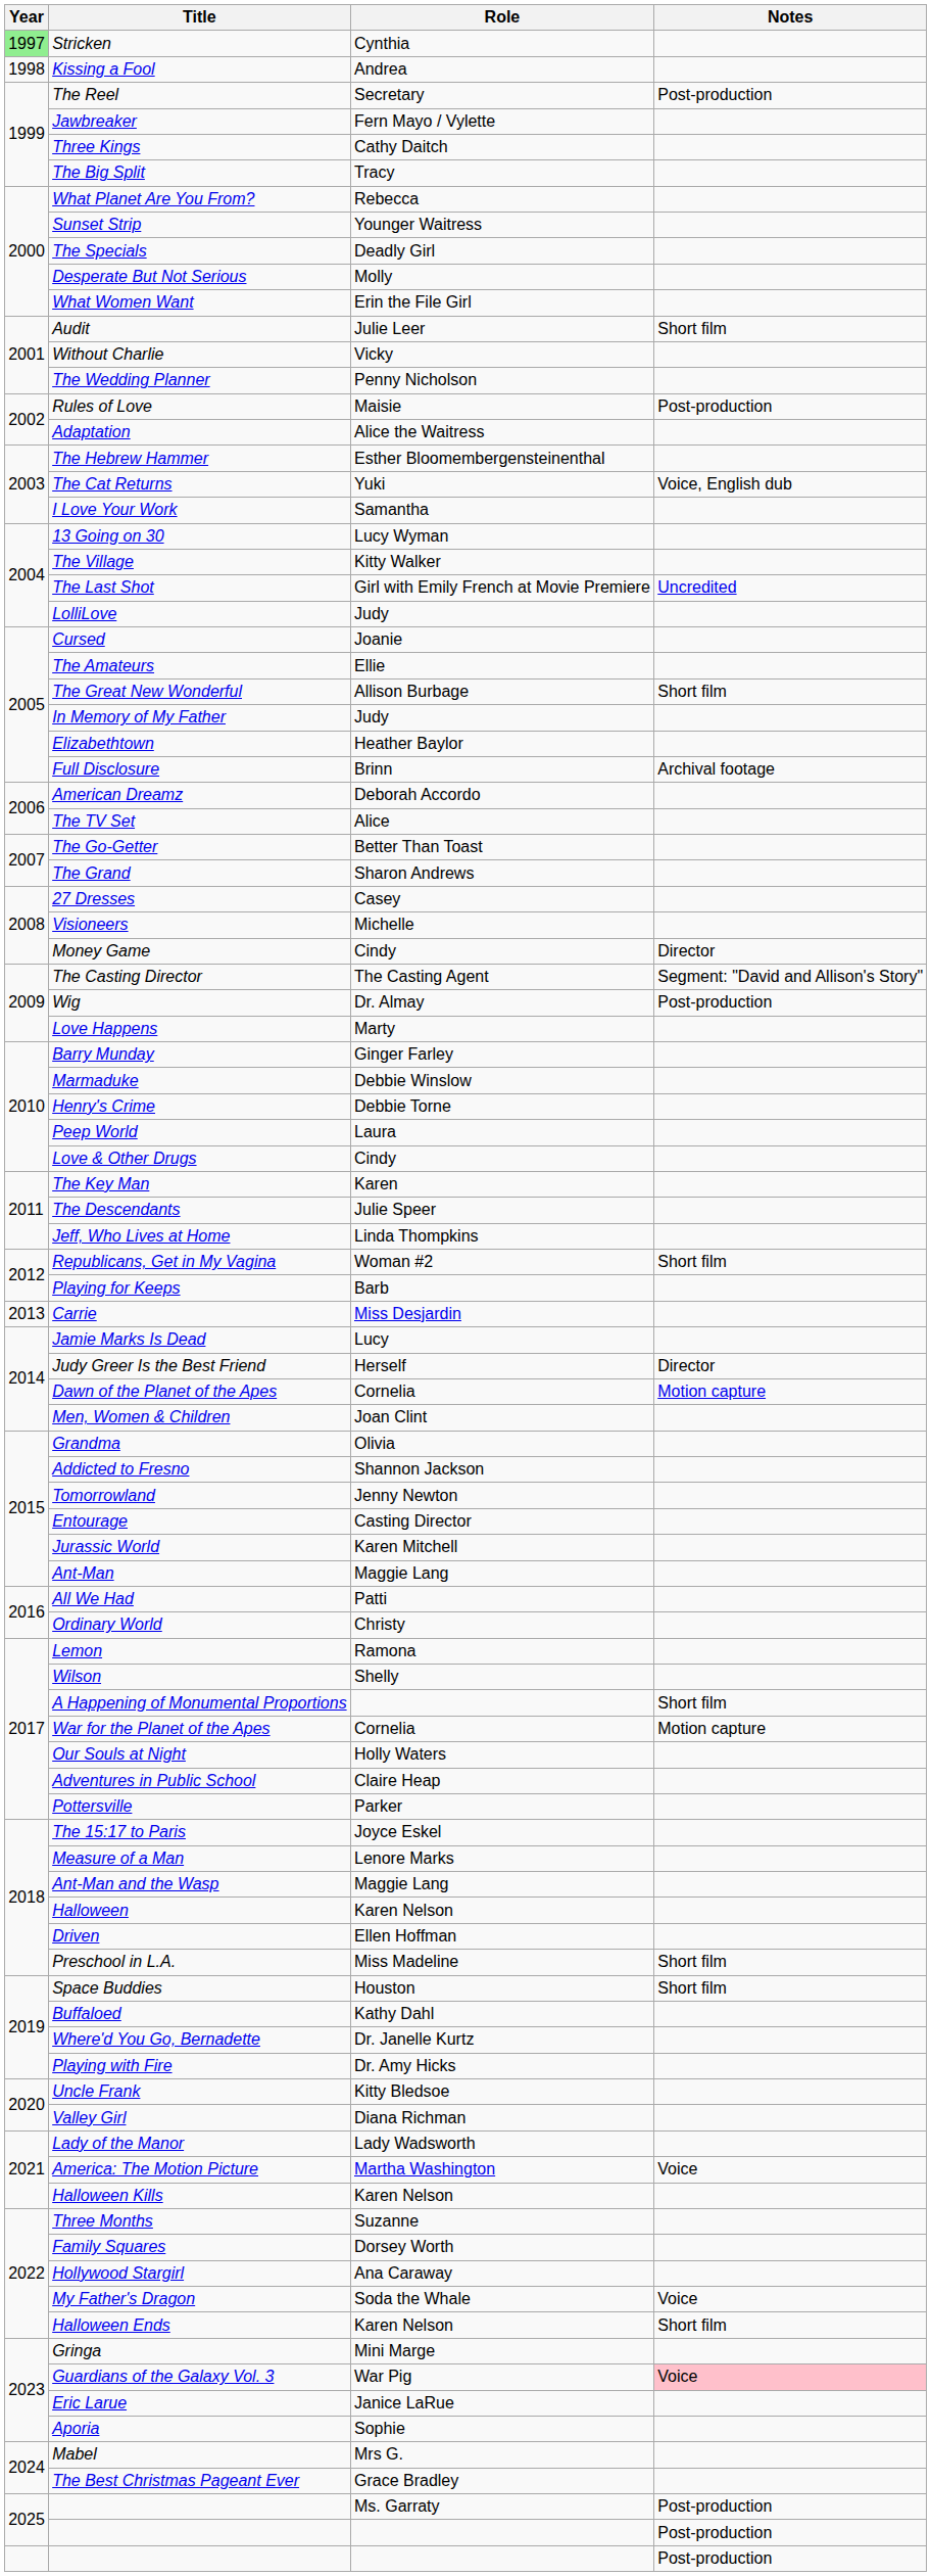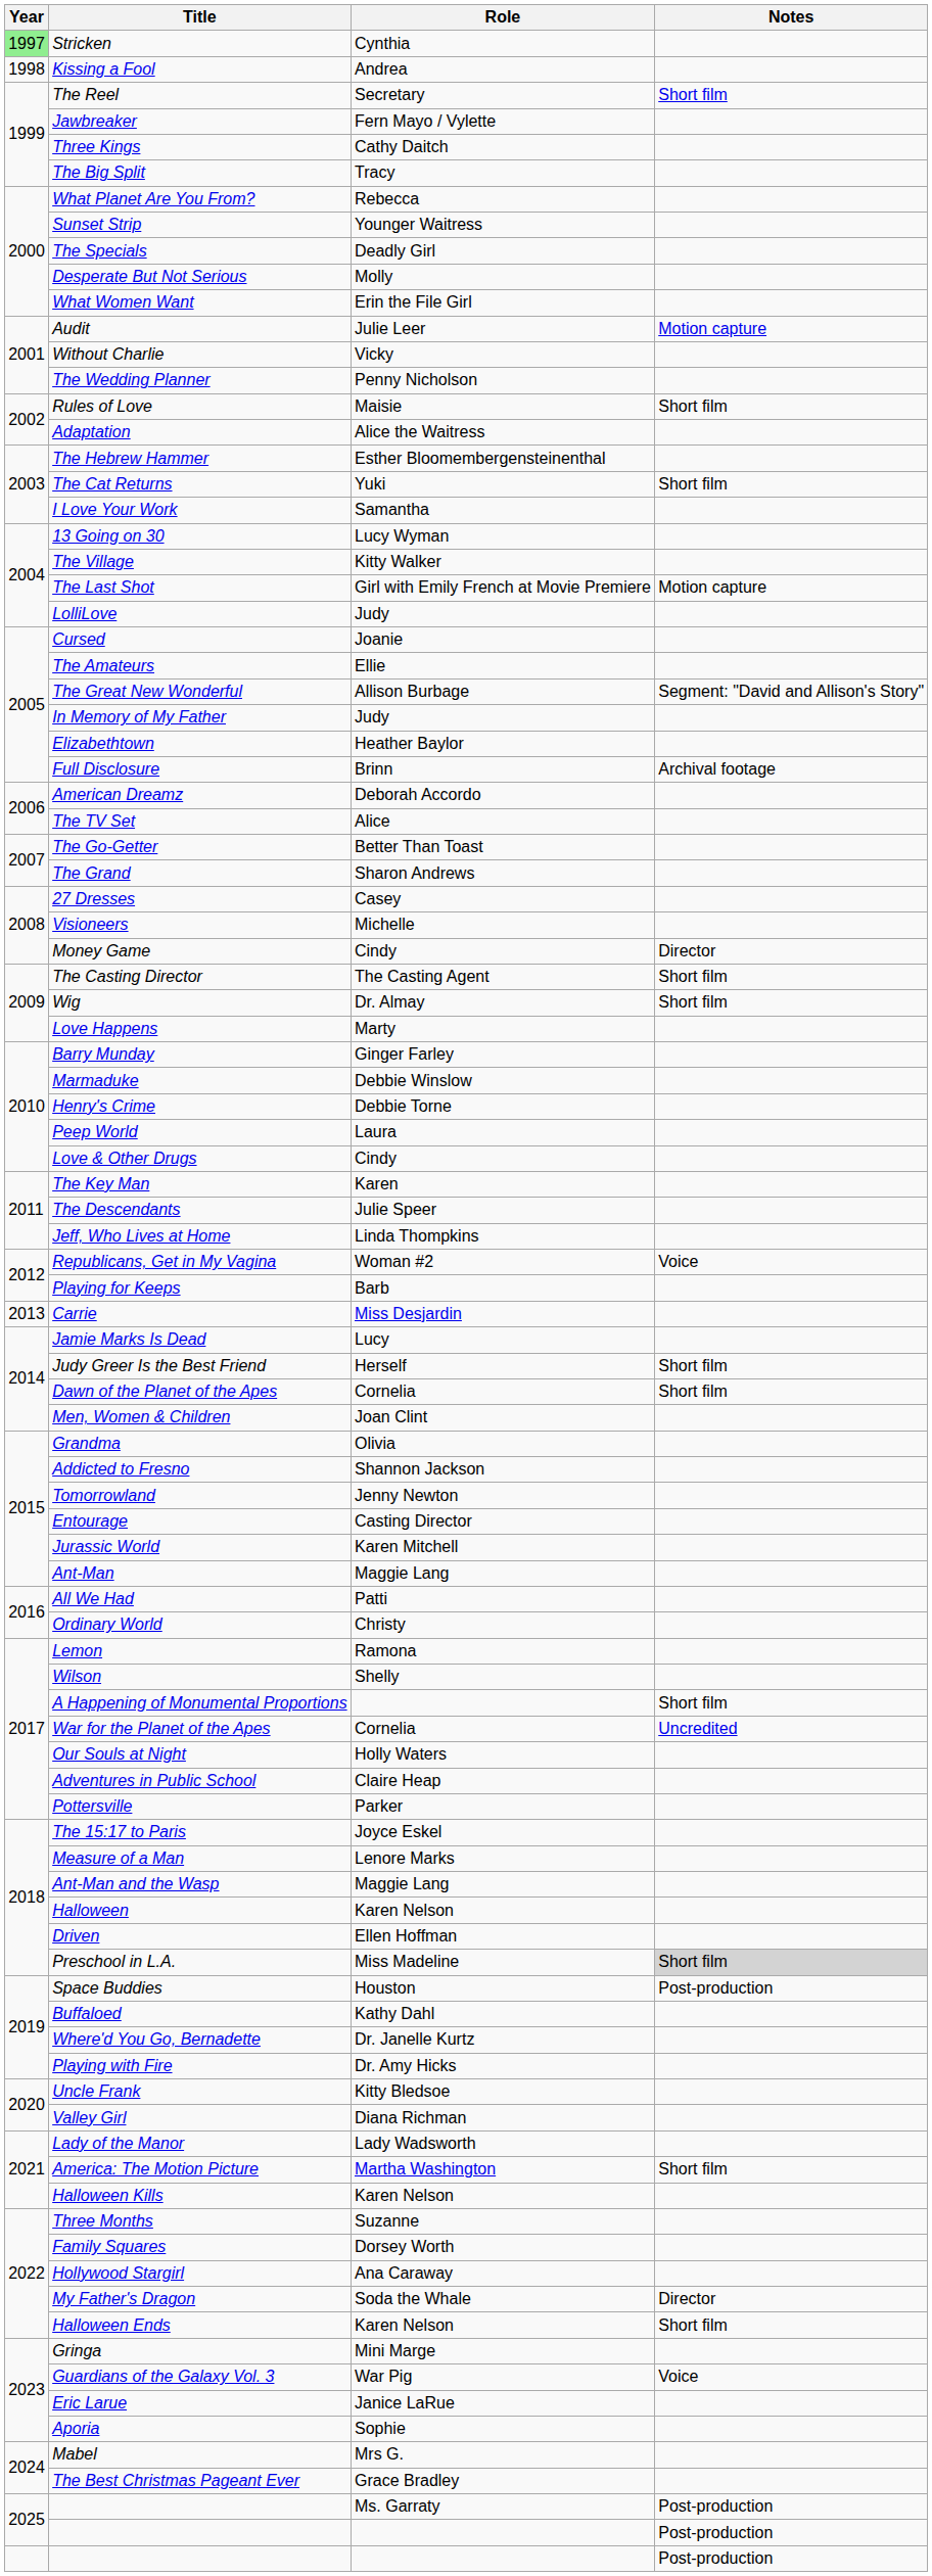The Reel | Notes: Post-production -> Short film
Audit | Notes: Short film -> Motion capture
Rules of Love | Notes: Post-production -> Short film
The Cat Returns | Notes: Voice, English dub -> Short film
The Last Shot | Notes: Uncredited -> Motion capture
The Great New Wonderful | Notes: Short film -> Segment: "David and Allison's Story"
The Casting Director | Notes: Segment: "David and Allison's Story" -> Short film
Wig | Notes: Post-production -> Short film
Republicans, Get in My Vagina | Notes: Short film -> Voice
Judy Greer Is the Best Friend | Notes: Director -> Short film
Dawn of the Planet of the Apes | Notes: Motion capture -> Short film
War for the Planet of the Apes | Notes: Motion capture -> Uncredited
Preschool in L.A. | Notes: no background -> lightgrey background
Space Buddies | Notes: Short film -> Post-production
America: The Motion Picture | Notes: Voice -> Short film
My Father's Dragon | Notes: Voice -> Director
Guardians of the Galaxy Vol. 3 | Notes: pink background -> no background
